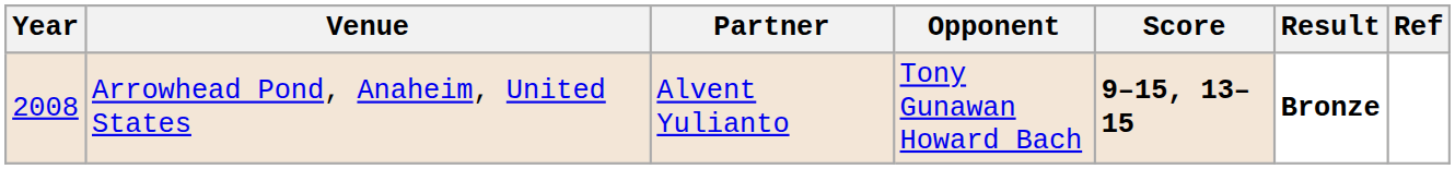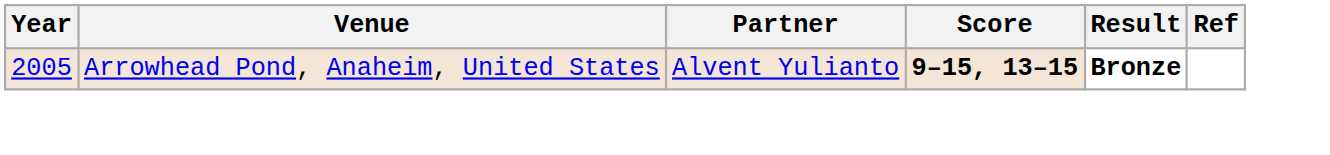- column: Opponent | Tony Gunawan Howard Bach
Arrowhead Pond, Anaheim, United States | Year: 2008 -> 2005
